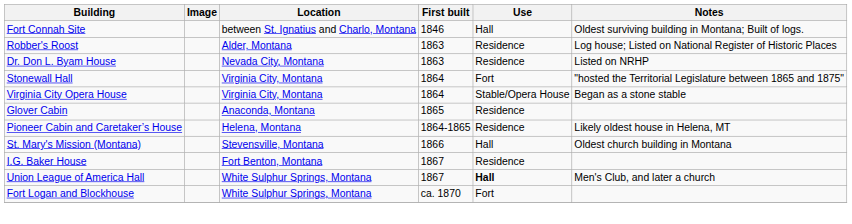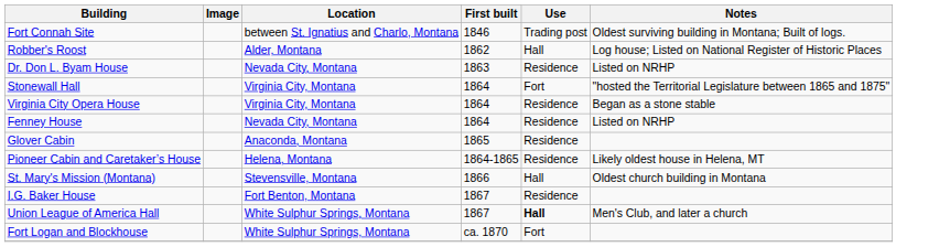Fort Connah Site | Use: Hall -> Trading post
Robber's Roost | First built: 1863 -> 1862
Robber's Roost | Use: Residence -> Hall
Virginia City Opera House | Use: Stable/Opera House -> Residence
+ row: Fenney House | Nevada City, Montana | 1864 | Residence | Listed on NRHP
